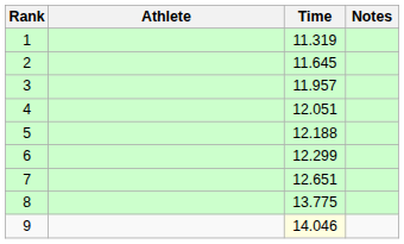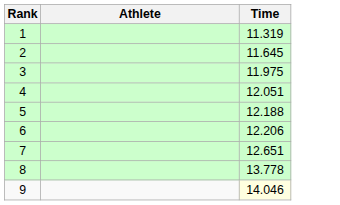- column: Notes
3 | Time: 11.957 -> 11.975
6 | Time: 12.299 -> 12.206
8 | Time: 13.775 -> 13.778
